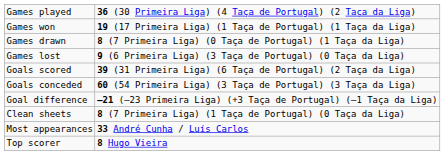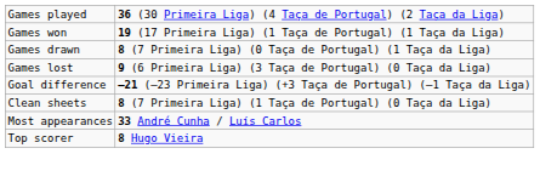- row: Goals scored | 39 (31 Primeira Liga) (6 Taça de Portugal) (2 Taça da Liga)
- row: Goals conceded | 60 (54 Primeira Liga) (3 Taça de Portugal) (3 Taça da Liga)
